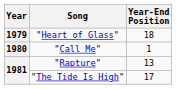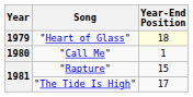"Heart of Glass" | Year-End Position: no background -> lightyellow background
"Rapture" | Year-End Position: 13 -> 15
